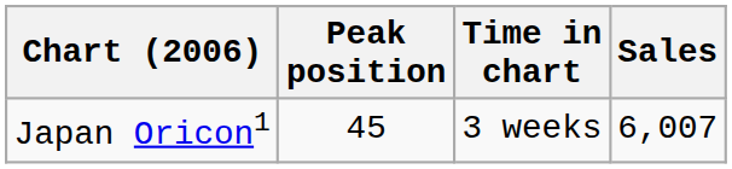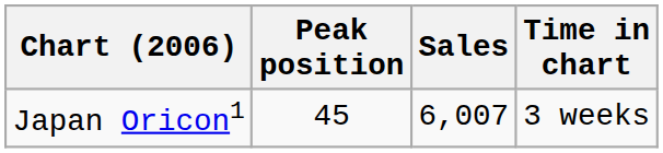columns swapped: Sales <-> Time in chart
